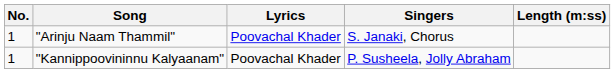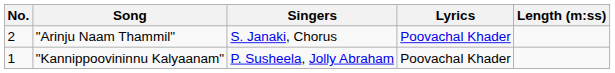columns swapped: Singers <-> Lyrics
"Arinju Naam Thammil" | No.: 1 -> 2
